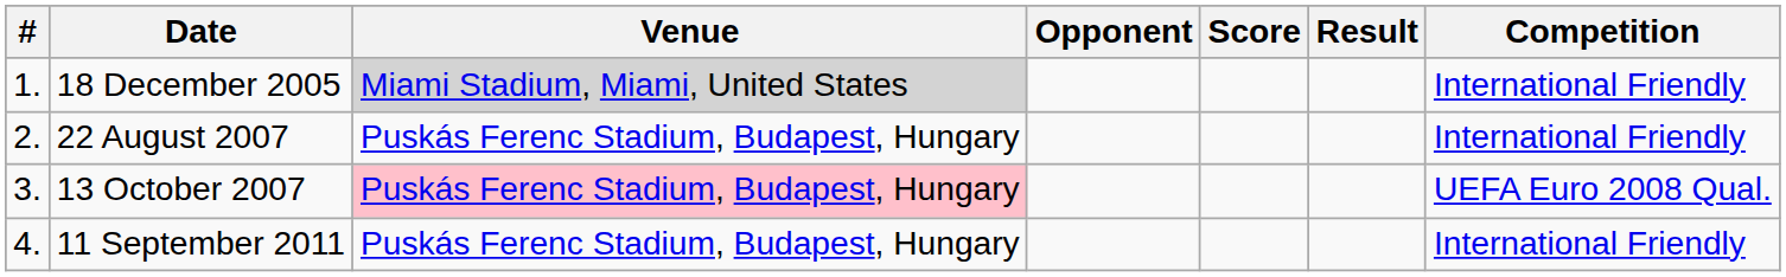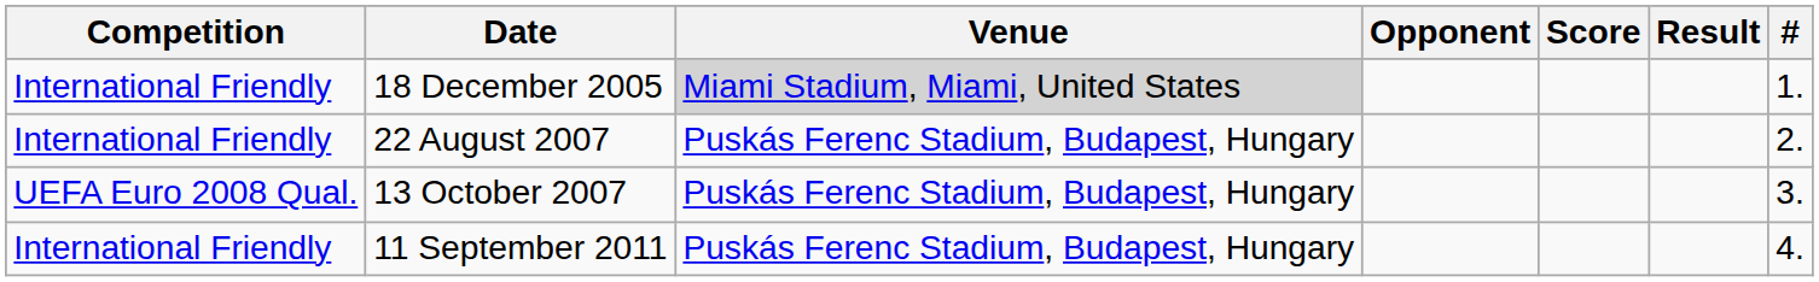columns swapped: # <-> Competition
13 October 2007 | Venue: pink background -> no background
